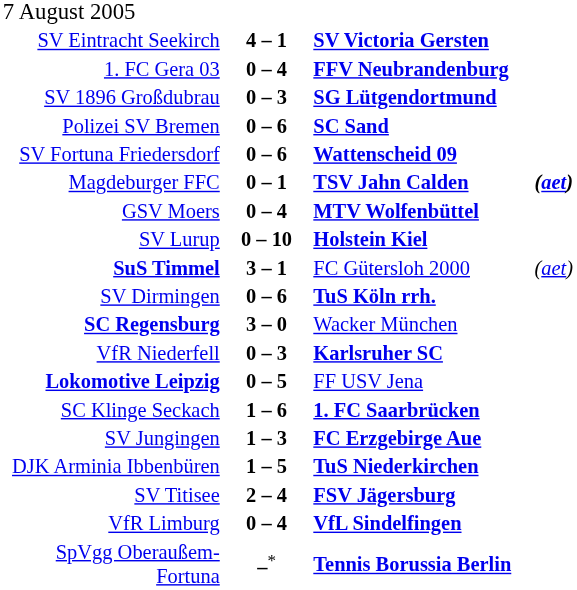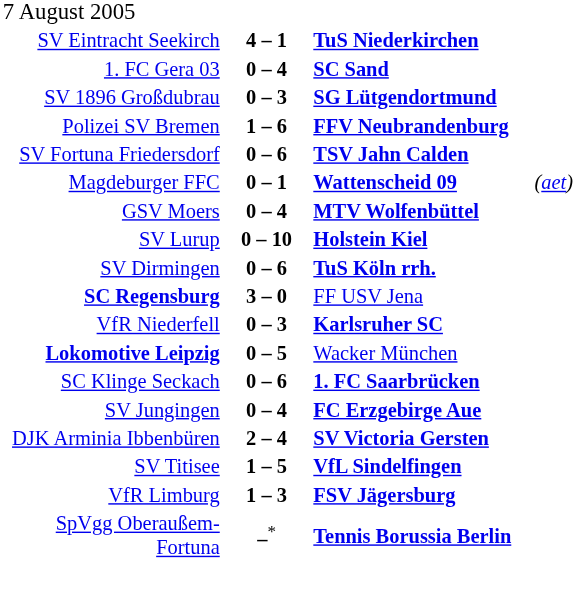SV Eintracht Seekirch | column 3: SV Victoria Gersten -> TuS Niederkirchen
1. FC Gera 03 | column 3: FFV Neubrandenburg -> SC Sand
Polizei SV Bremen | column 2: 0 – 6 -> 1 – 6
Polizei SV Bremen | column 3: SC Sand -> FFV Neubrandenburg
SV Fortuna Friedersdorf | column 3: Wattenscheid 09 -> TSV Jahn Calden
Magdeburger FFC | column 3: TSV Jahn Calden -> Wattenscheid 09
Magdeburger FFC | column 4: bold -> normal
- row: SuS Timmel | 3 – 1 | FC Gütersloh 2000 | (aet)
SC Regensburg | column 3: Wacker München -> FF USV Jena
Lokomotive Leipzig | column 3: FF USV Jena -> Wacker München
SC Klinge Seckach | column 2: 1 – 6 -> 0 – 6
SV Jungingen | column 2: 1 – 3 -> 0 – 4
DJK Arminia Ibbenbüren | column 2: 1 – 5 -> 2 – 4
DJK Arminia Ibbenbüren | column 3: TuS Niederkirchen -> SV Victoria Gersten
SV Titisee | column 2: 2 – 4 -> 1 – 5
SV Titisee | column 3: FSV Jägersburg -> VfL Sindelfingen
VfR Limburg | column 2: 0 – 4 -> 1 – 3
VfR Limburg | column 3: VfL Sindelfingen -> FSV Jägersburg
